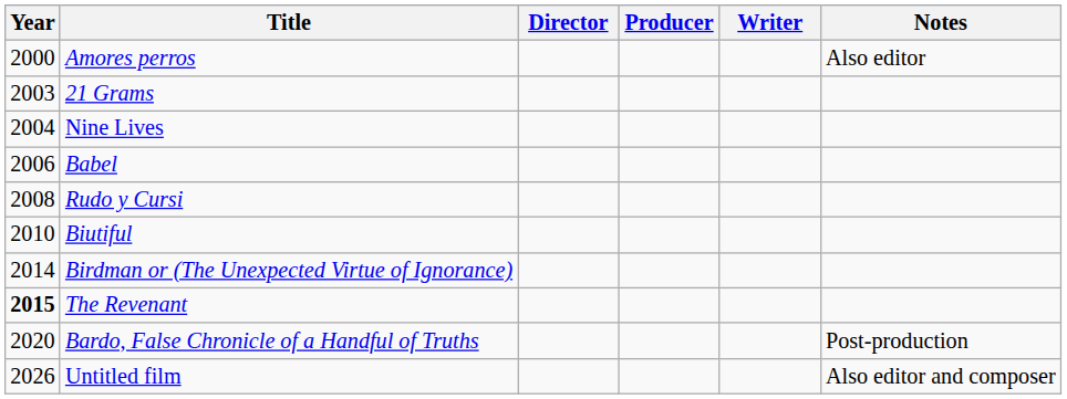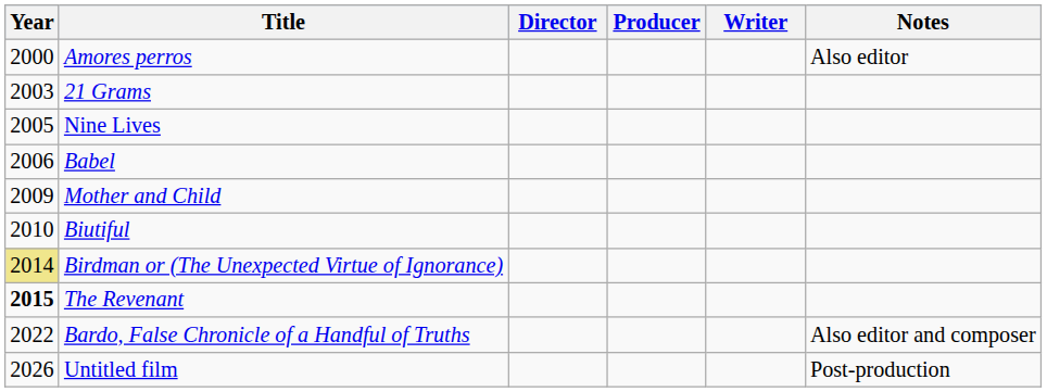Nine Lives | Year: 2004 -> 2005
- row: 2008 | Rudo y Cursi
+ row: 2009 | Mother and Child
Birdman or (The Unexpected Virtue of Ignorance) | Year: no background -> khaki background
Bardo, False Chronicle of a Handful of Truths | Year: 2020 -> 2022
Bardo, False Chronicle of a Handful of Truths | Notes: Post-production -> Also editor and composer
Untitled film | Notes: Also editor and composer -> Post-production
